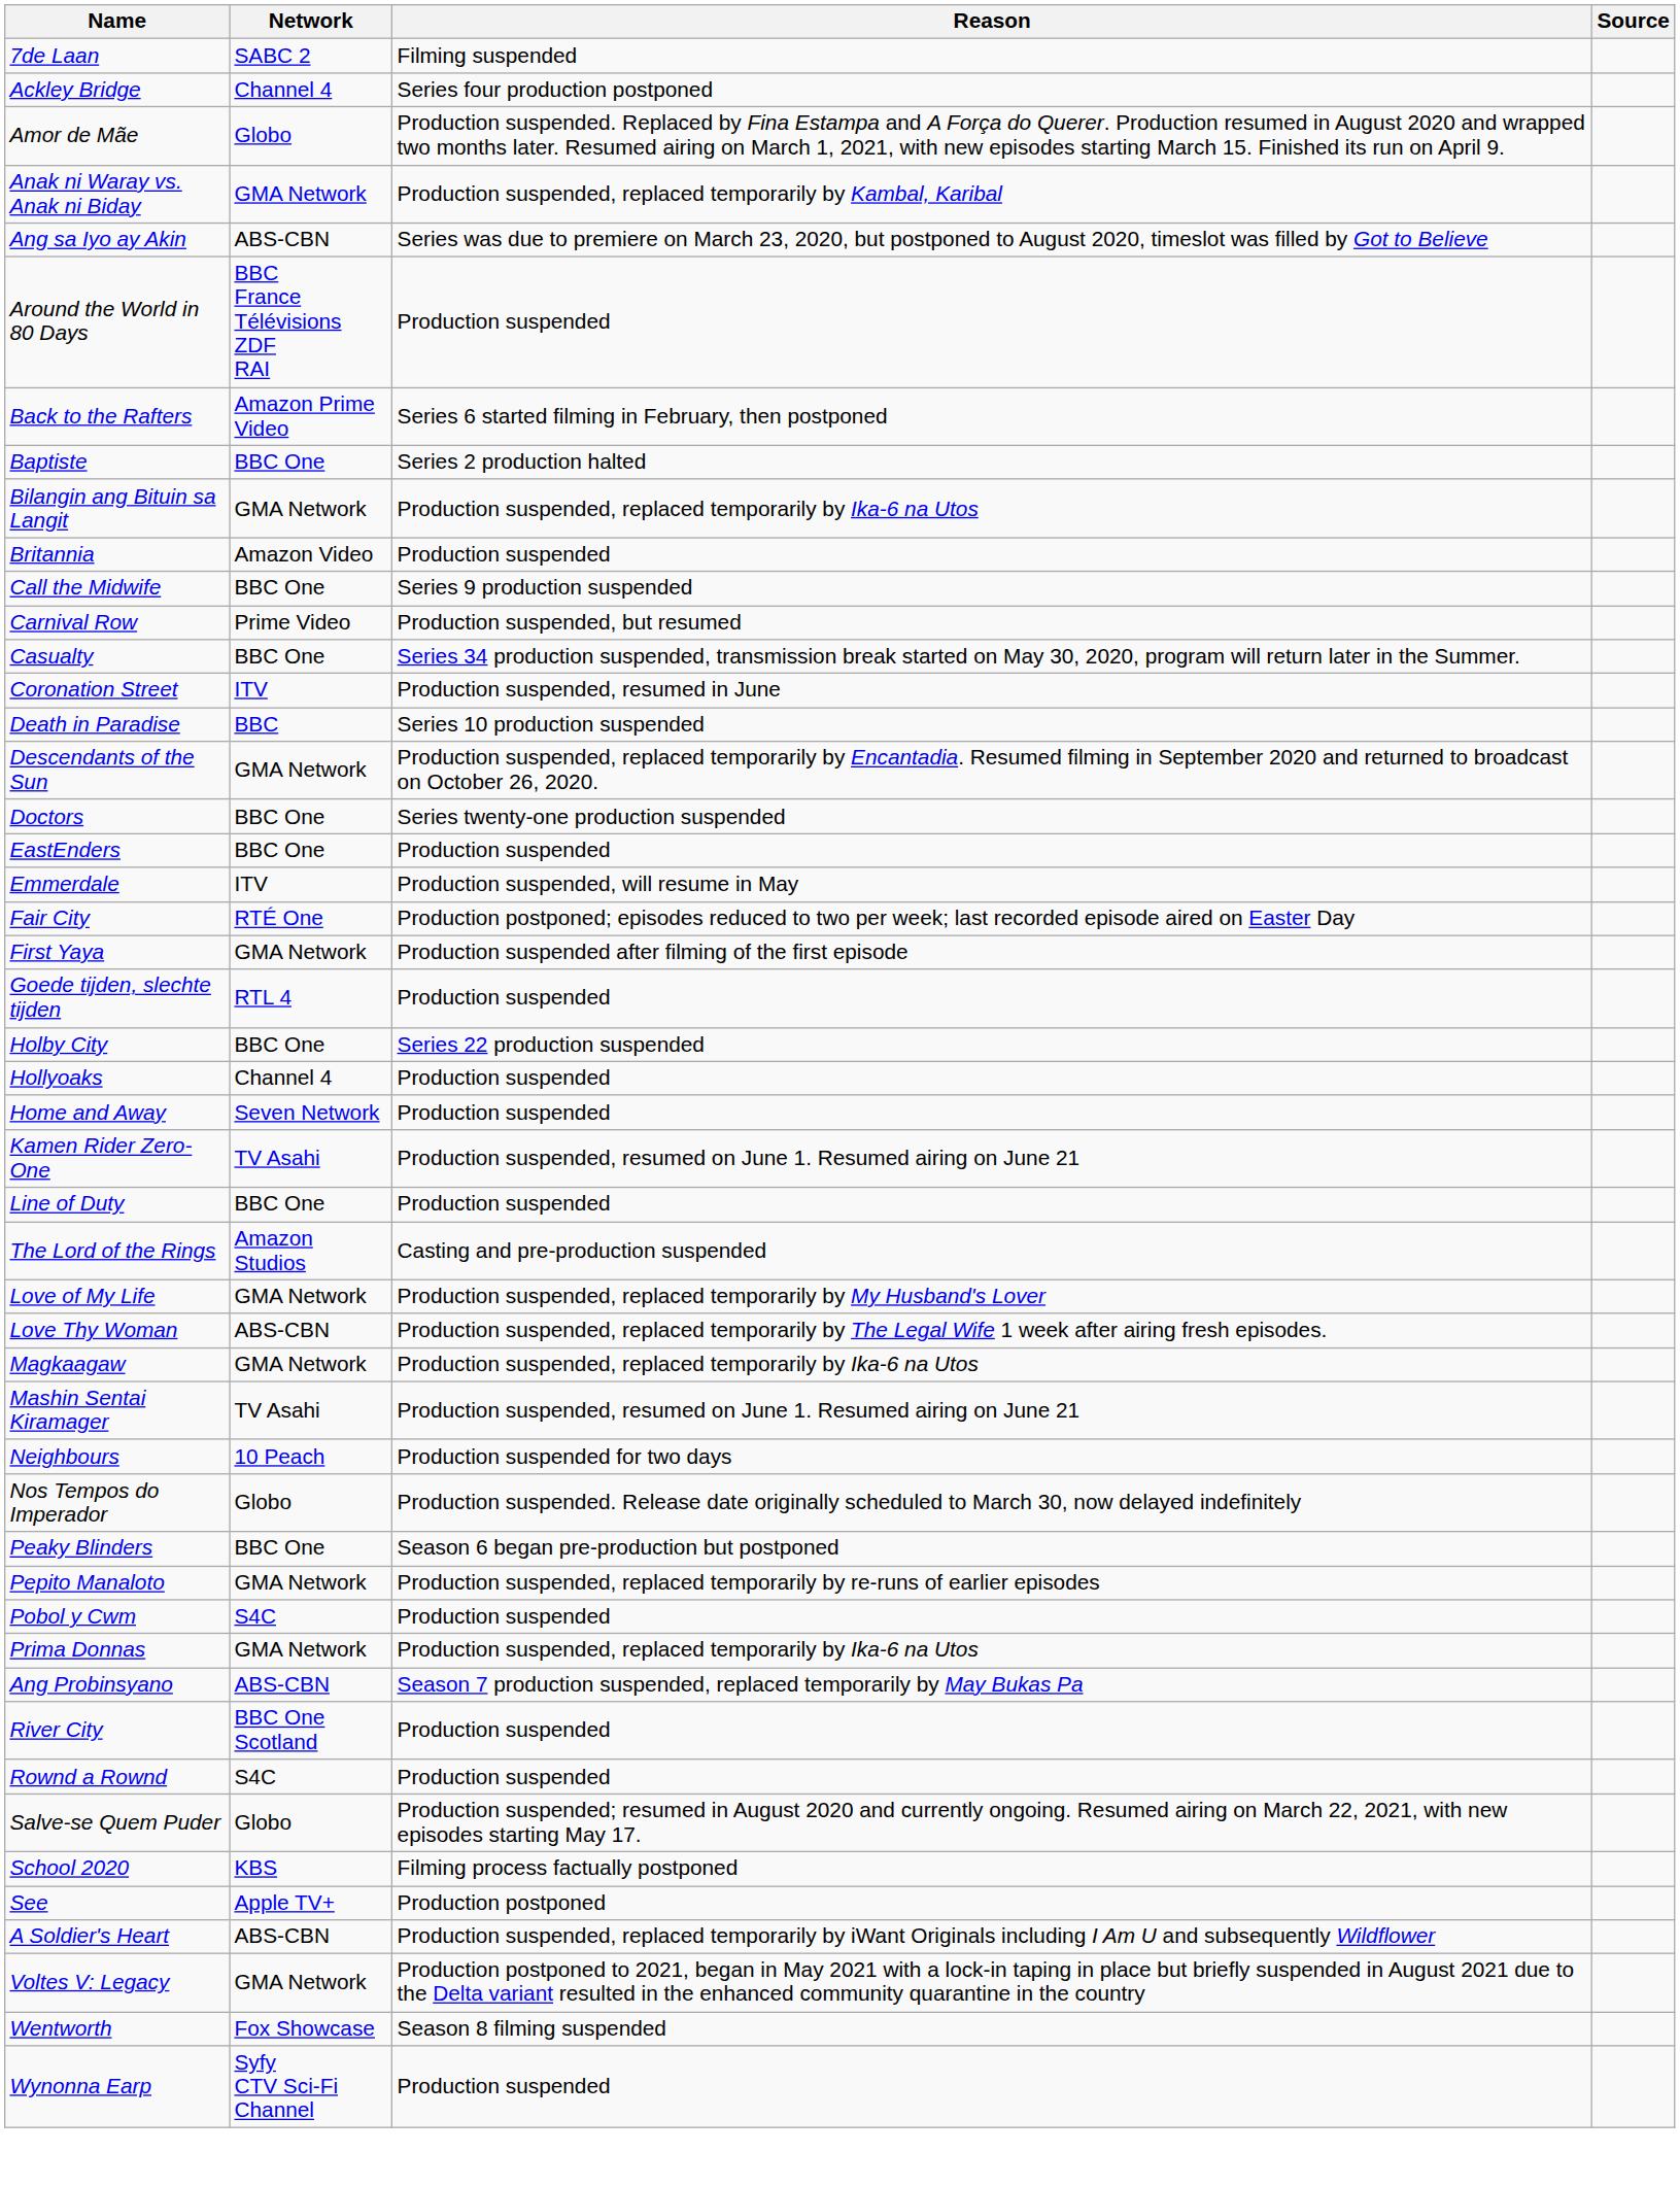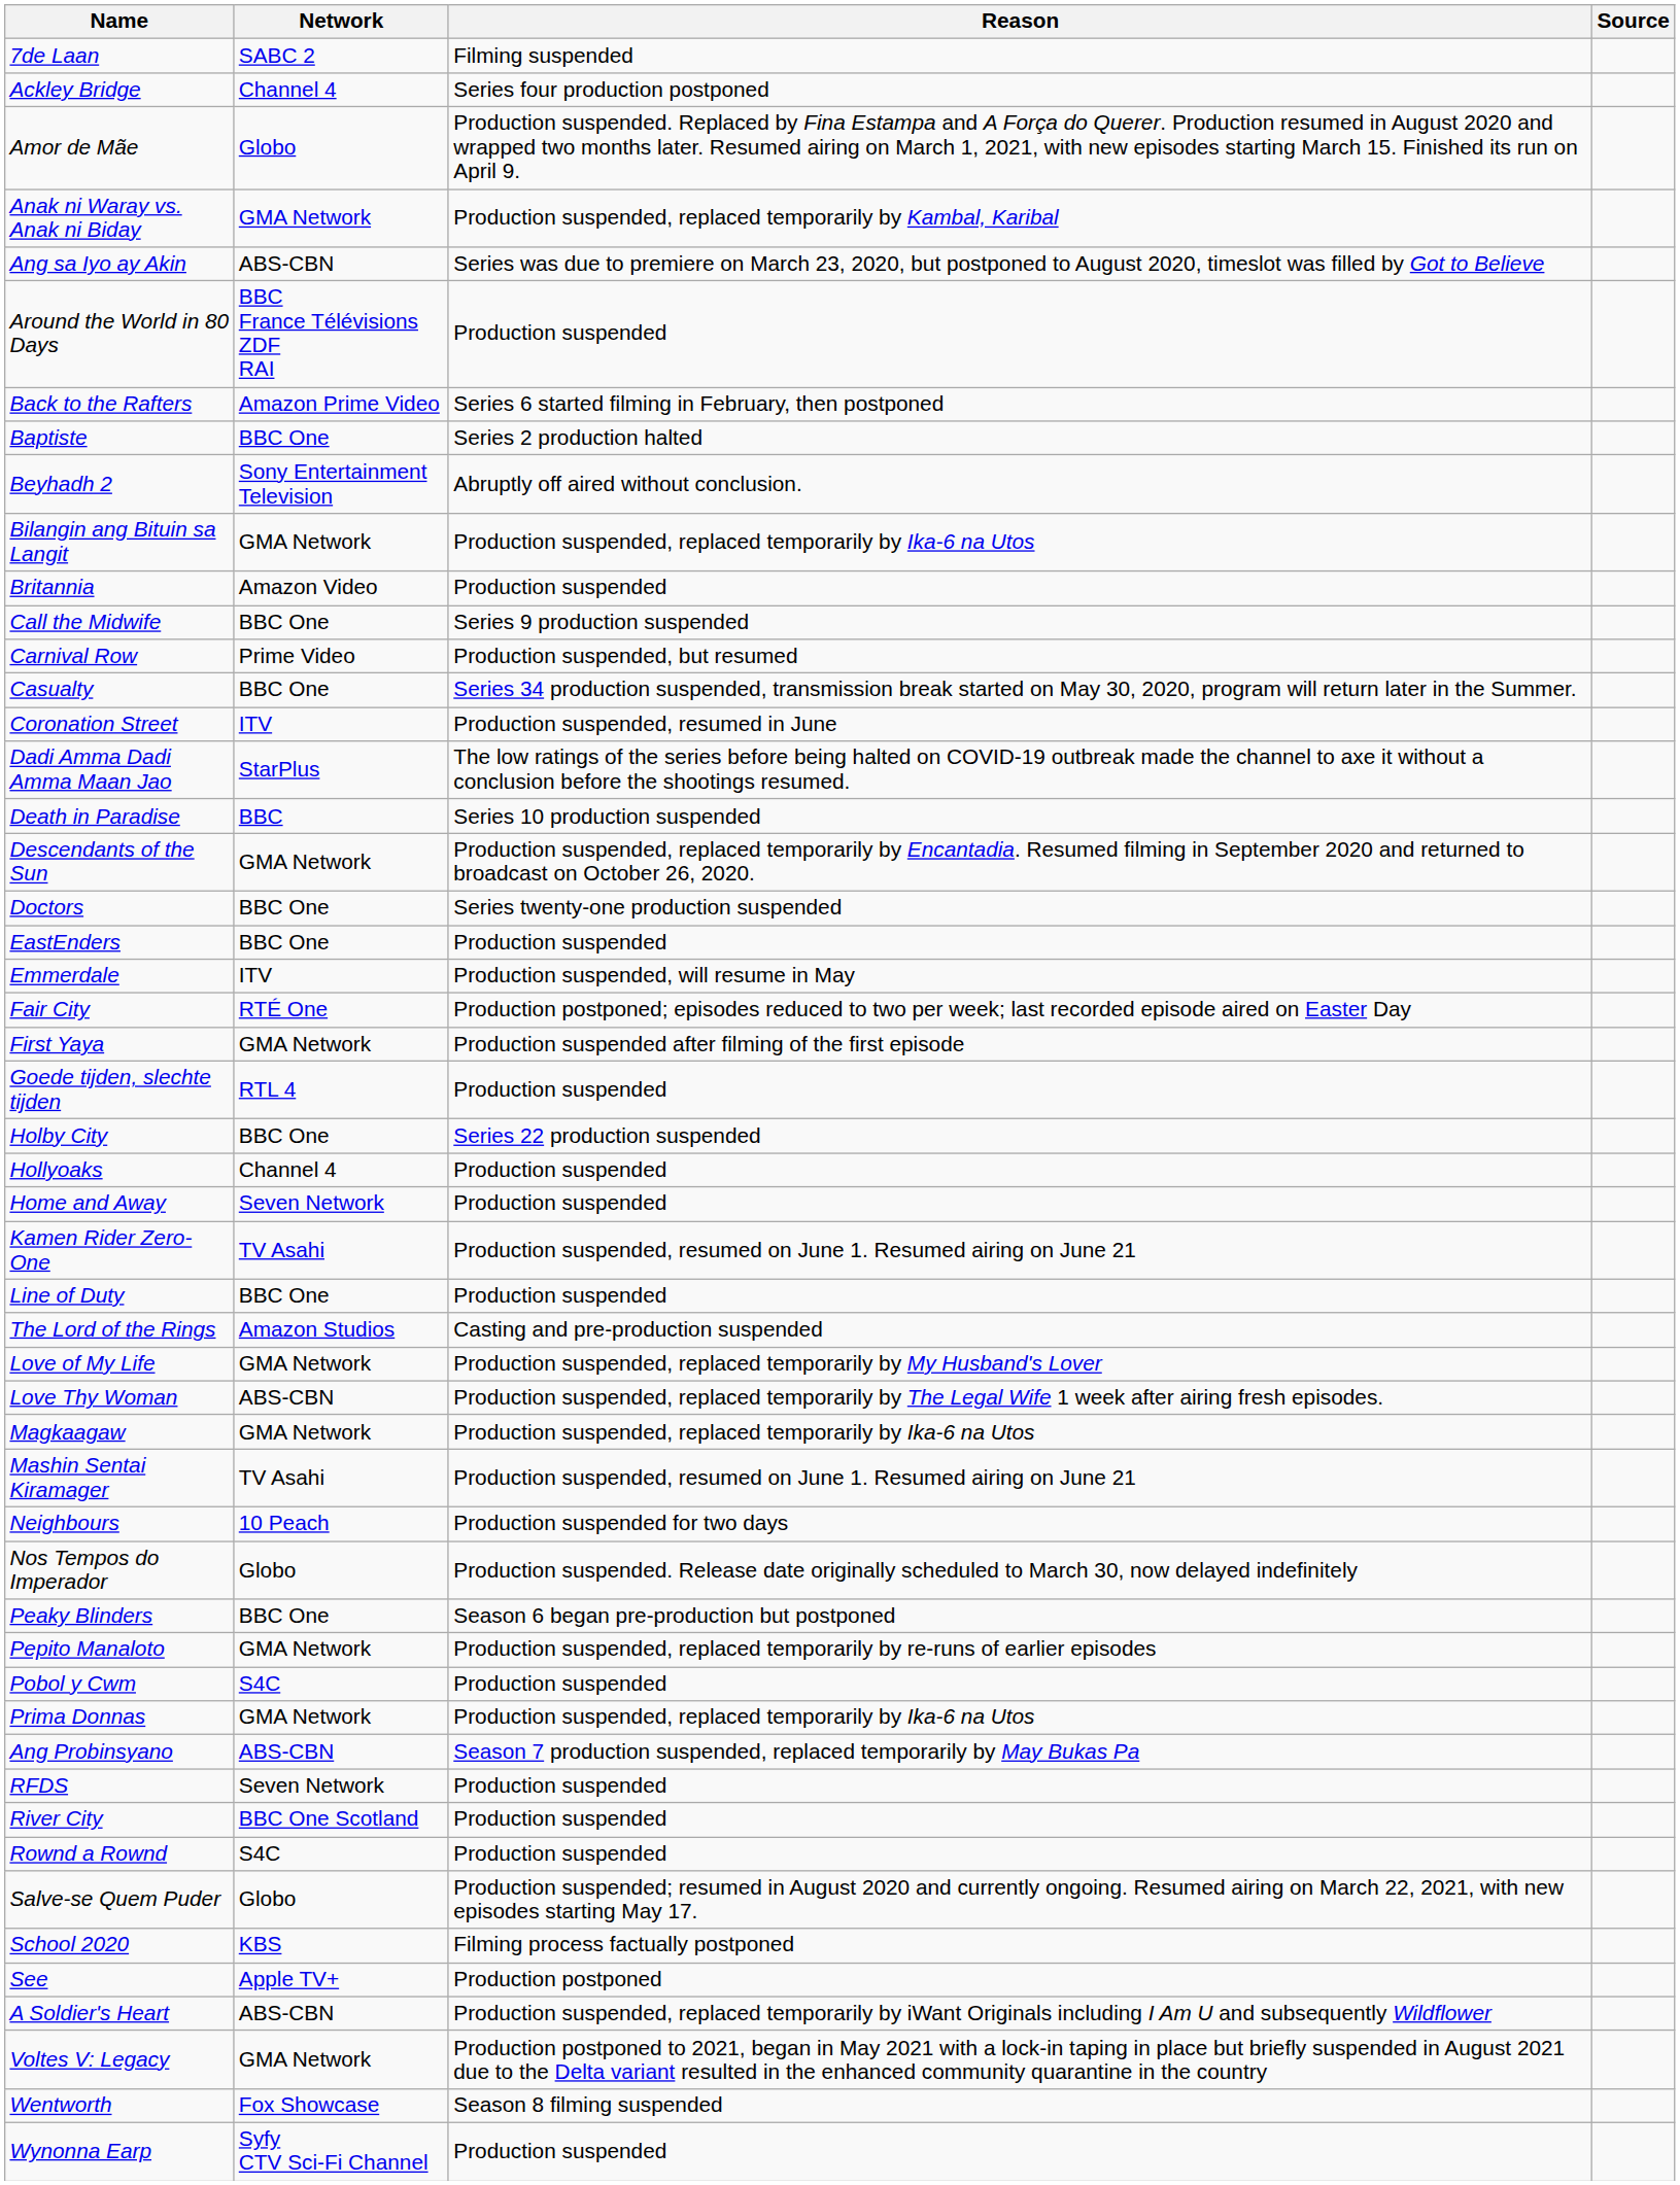+ row: Beyhadh 2 | Sony Entertainment Television | Abruptly off aired without conclusion.
+ row: Dadi Amma Dadi Amma Maan Jao | StarPlus | The low ratings of the series before being halted on COVID-19 outbreak made the channel to axe it without a conclusion before the shootings resumed.
+ row: RFDS | Seven Network | Production suspended
